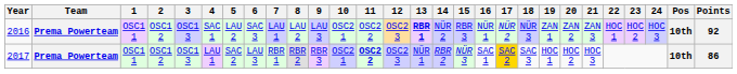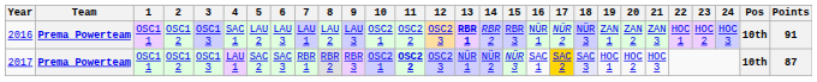2016 | 6: SAC 3 -> LAU 3
2016 | 14: NÜR 2 -> RBR 2
2016 | Points: 92 -> 91
2017 | 6: LAU 3 -> SAC 3
2017 | 14: RBR 2 -> NÜR 2
2017 | 18: no background -> lavender background
2017 | Points: 86 -> 87
